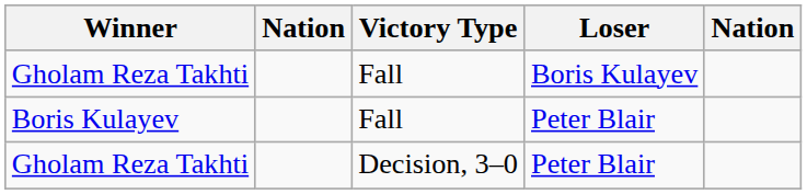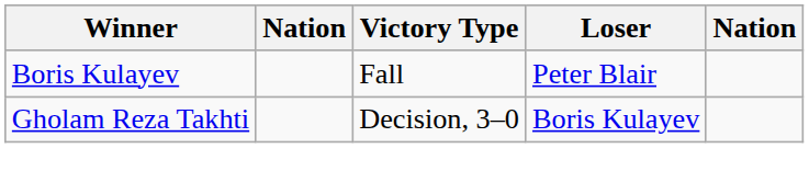- row: Gholam Reza Takhti | Fall | Boris Kulayev
Gholam Reza Takhti / Decision, 3–0 | Loser: Peter Blair -> Boris Kulayev
